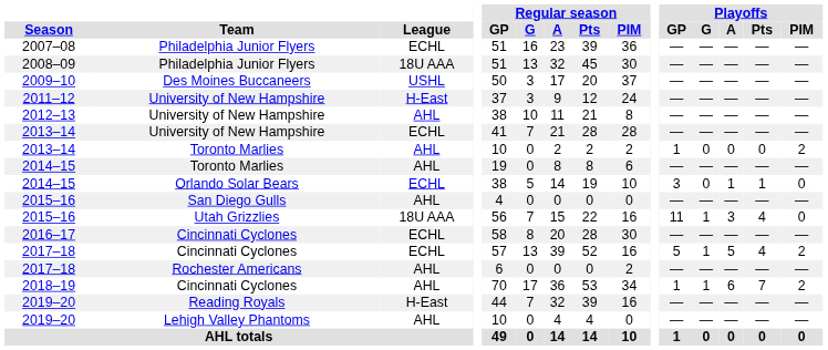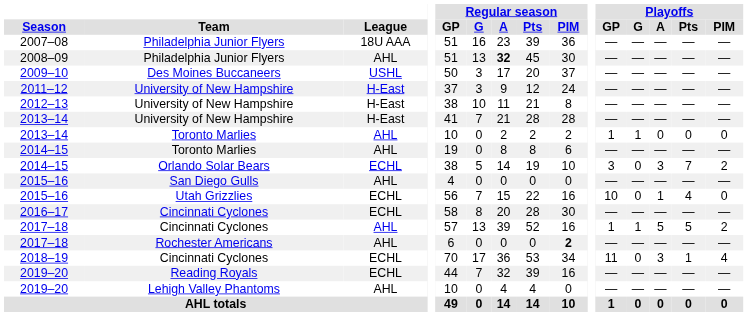2007–08 | League: ECHL -> 18U AAA
2008–09 | League: 18U AAA -> AHL
2008–09 | Regular season / A: normal -> bold
2012–13 | League: AHL -> H-East
2013–14 / University of New Hampshire | League: ECHL -> H-East
2013–14 / Toronto Marlies | Playoffs / G: 0 -> 1
2013–14 / Toronto Marlies | Playoffs / PIM: 2 -> 0
2014–15 / Orlando Solar Bears | Playoffs / A: 1 -> 3
2014–15 / Orlando Solar Bears | Playoffs / Pts: 1 -> 7
2014–15 / Orlando Solar Bears | Playoffs / PIM: 0 -> 2
2015–16 / Utah Grizzlies | League: 18U AAA -> ECHL
2015–16 / Utah Grizzlies | Playoffs / GP: 11 -> 10
2015–16 / Utah Grizzlies | Playoffs / G: 1 -> 0
2015–16 / Utah Grizzlies | Playoffs / A: 3 -> 1
2017–18 / Cincinnati Cyclones | League: ECHL -> AHL
2017–18 / Cincinnati Cyclones | Playoffs / GP: 5 -> 1
2017–18 / Cincinnati Cyclones | Playoffs / Pts: 4 -> 5
2017–18 / Rochester Americans | Regular season / PIM: normal -> bold
2018–19 | League: AHL -> ECHL
2018–19 | Playoffs / GP: 1 -> 11
2018–19 | Playoffs / G: 1 -> 0
2018–19 | Playoffs / A: 6 -> 3
2018–19 | Playoffs / Pts: 7 -> 1
2018–19 | Playoffs / PIM: 2 -> 4
2019–20 / Reading Royals | League: H-East -> ECHL
